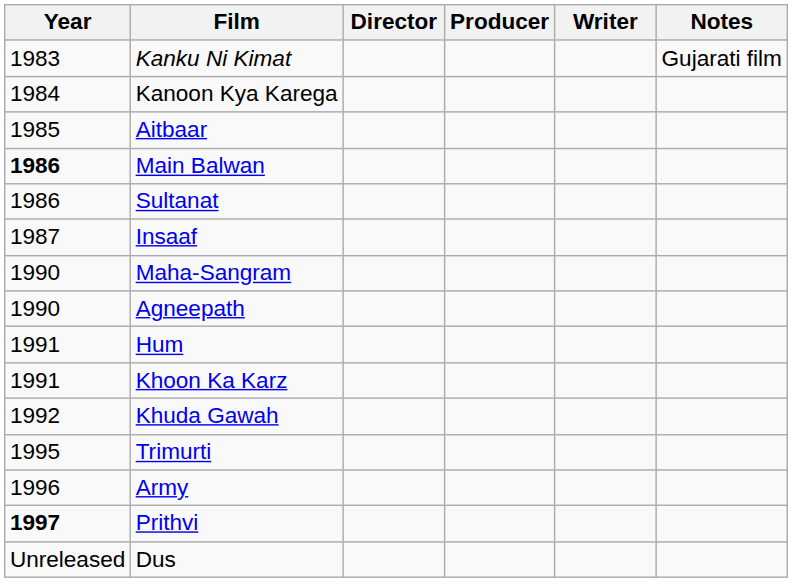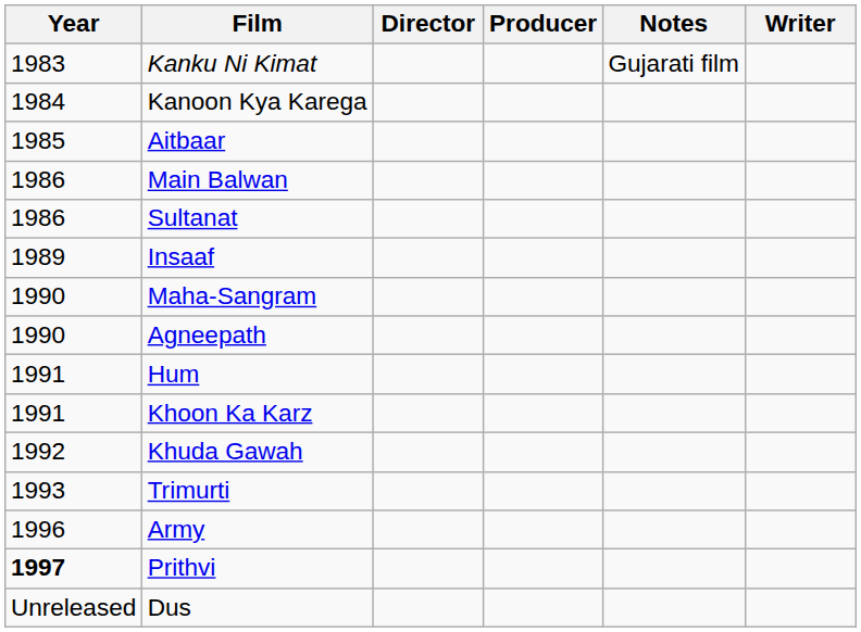columns swapped: Writer <-> Notes
Main Balwan | Year: bold -> normal
Insaaf | Year: 1987 -> 1989
Trimurti | Year: 1995 -> 1993
